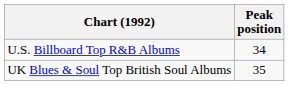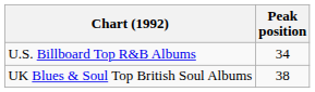UK Blues & Soul Top British Soul Albums | Peak position: 35 -> 38
